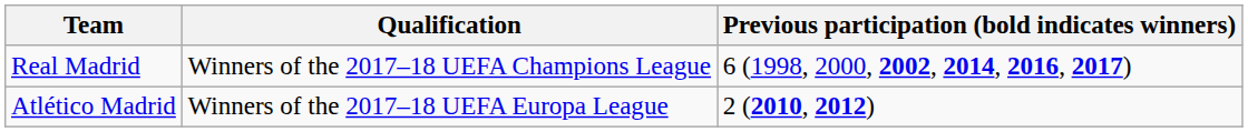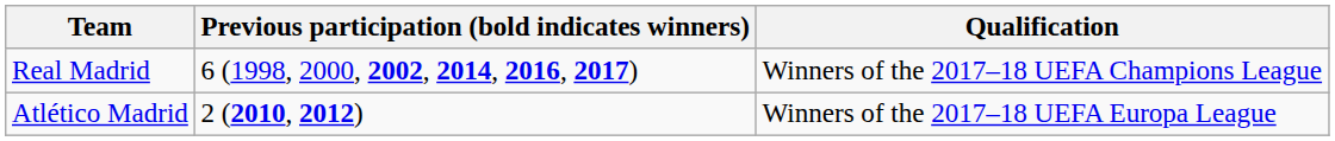columns swapped: Qualification <-> Previous participation (bold indicates winners)
